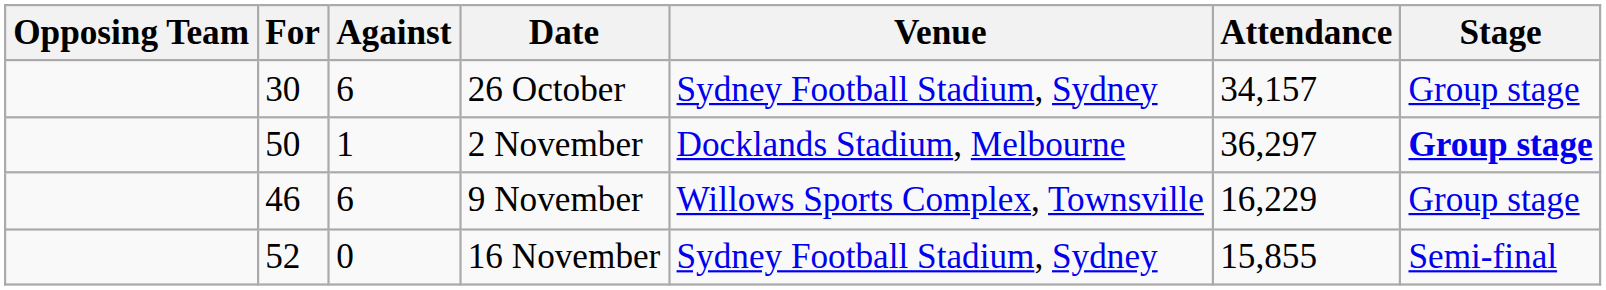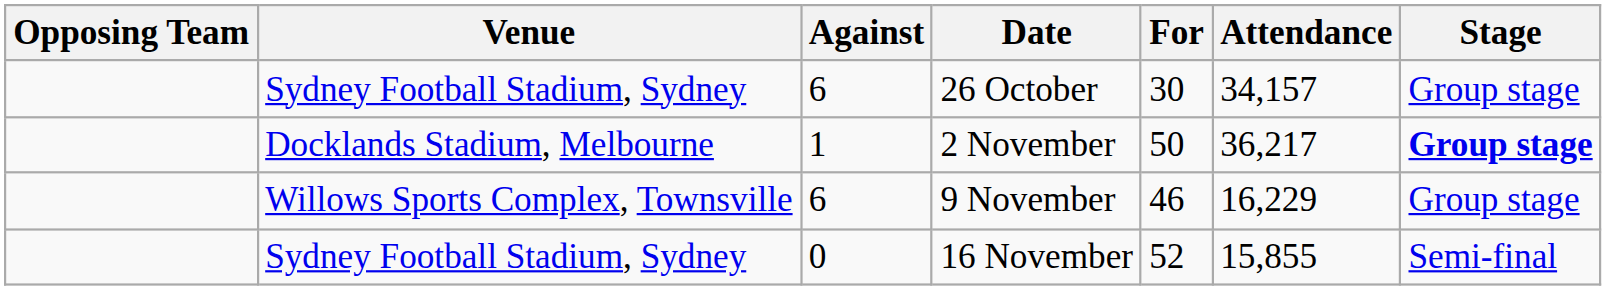columns swapped: For <-> Venue
2 November | Attendance: 36,297 -> 36,217
